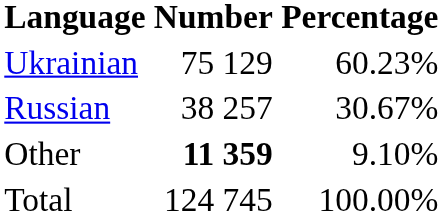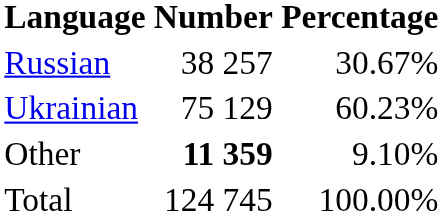rows swapped: Ukrainian <-> Russian
